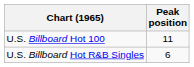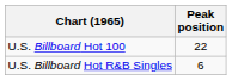U.S. Billboard Hot 100 | Peak position: 11 -> 22
